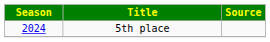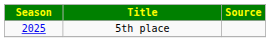5th place | Season: 2024 -> 2025
